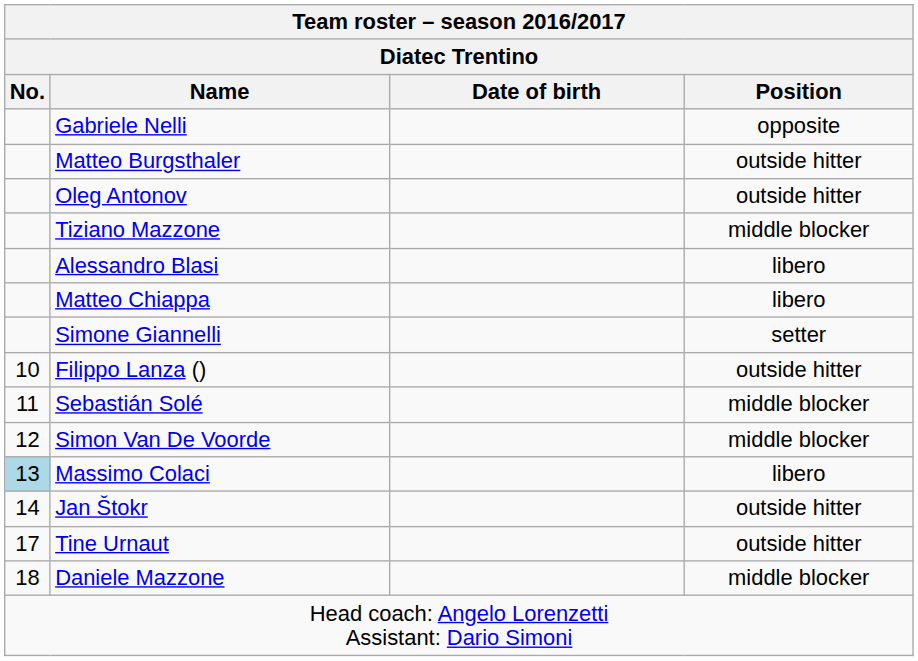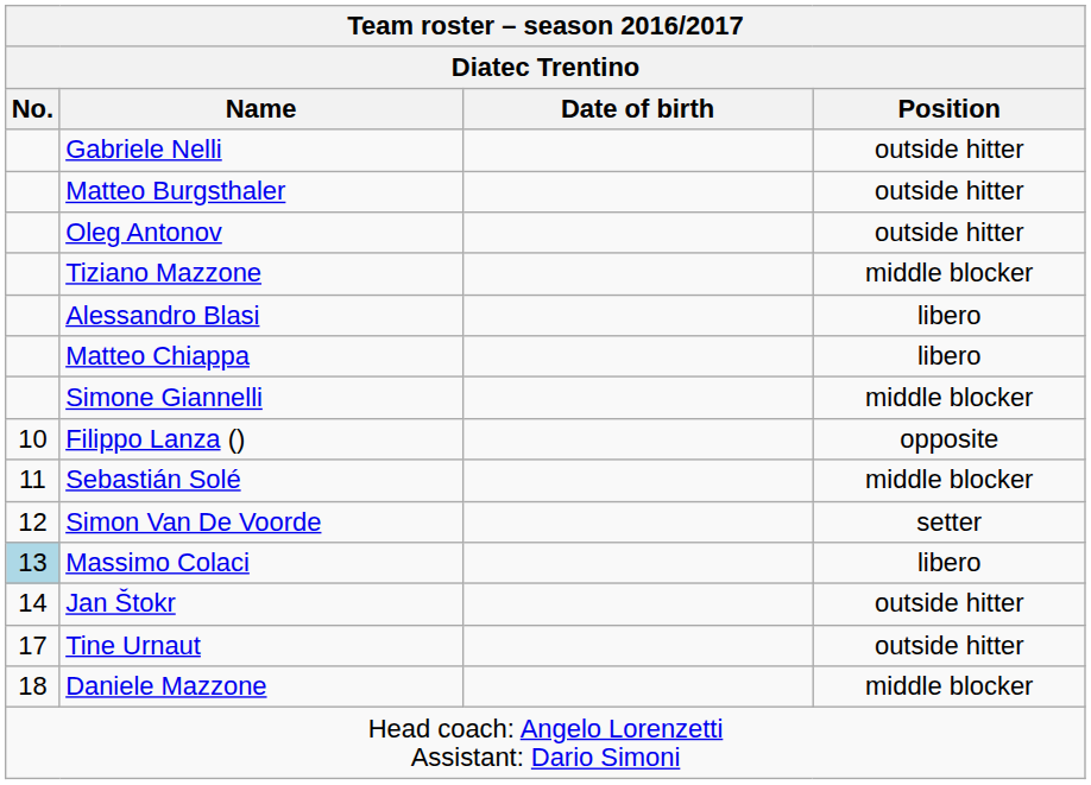Gabriele Nelli | Position: opposite -> outside hitter
Simone Giannelli | Position: setter -> middle blocker
Filippo Lanza () | Position: outside hitter -> opposite
Simon Van De Voorde | Position: middle blocker -> setter
